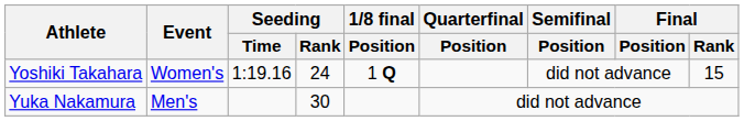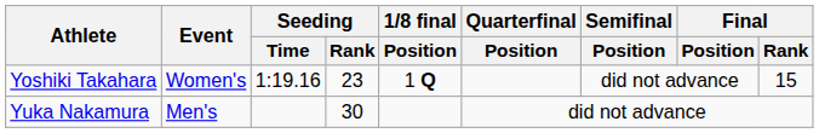Yoshiki Takahara | Seeding / Rank: 24 -> 23
